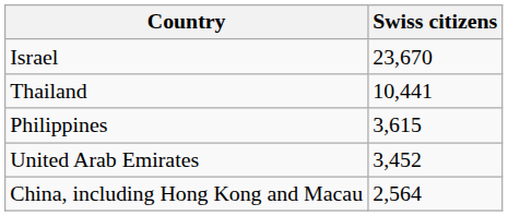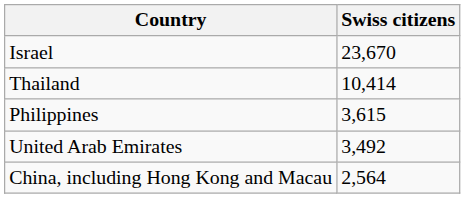Thailand | Swiss citizens: 10,441 -> 10,414
United Arab Emirates | Swiss citizens: 3,452 -> 3,492
